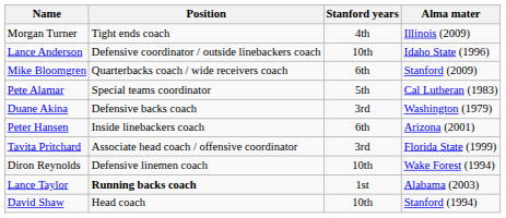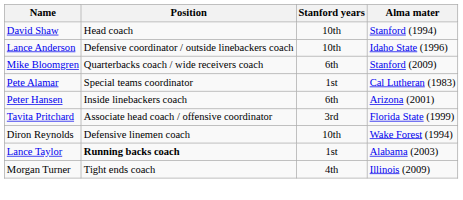rows swapped: David Shaw <-> Morgan Turner
Pete Alamar | Stanford years: 5th -> 1st
- row: Duane Akina | Defensive backs coach | 3rd | Washington (1979)
